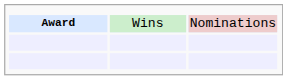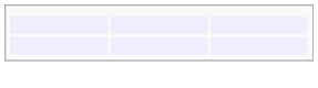- row: Award | Wins | Nominations
